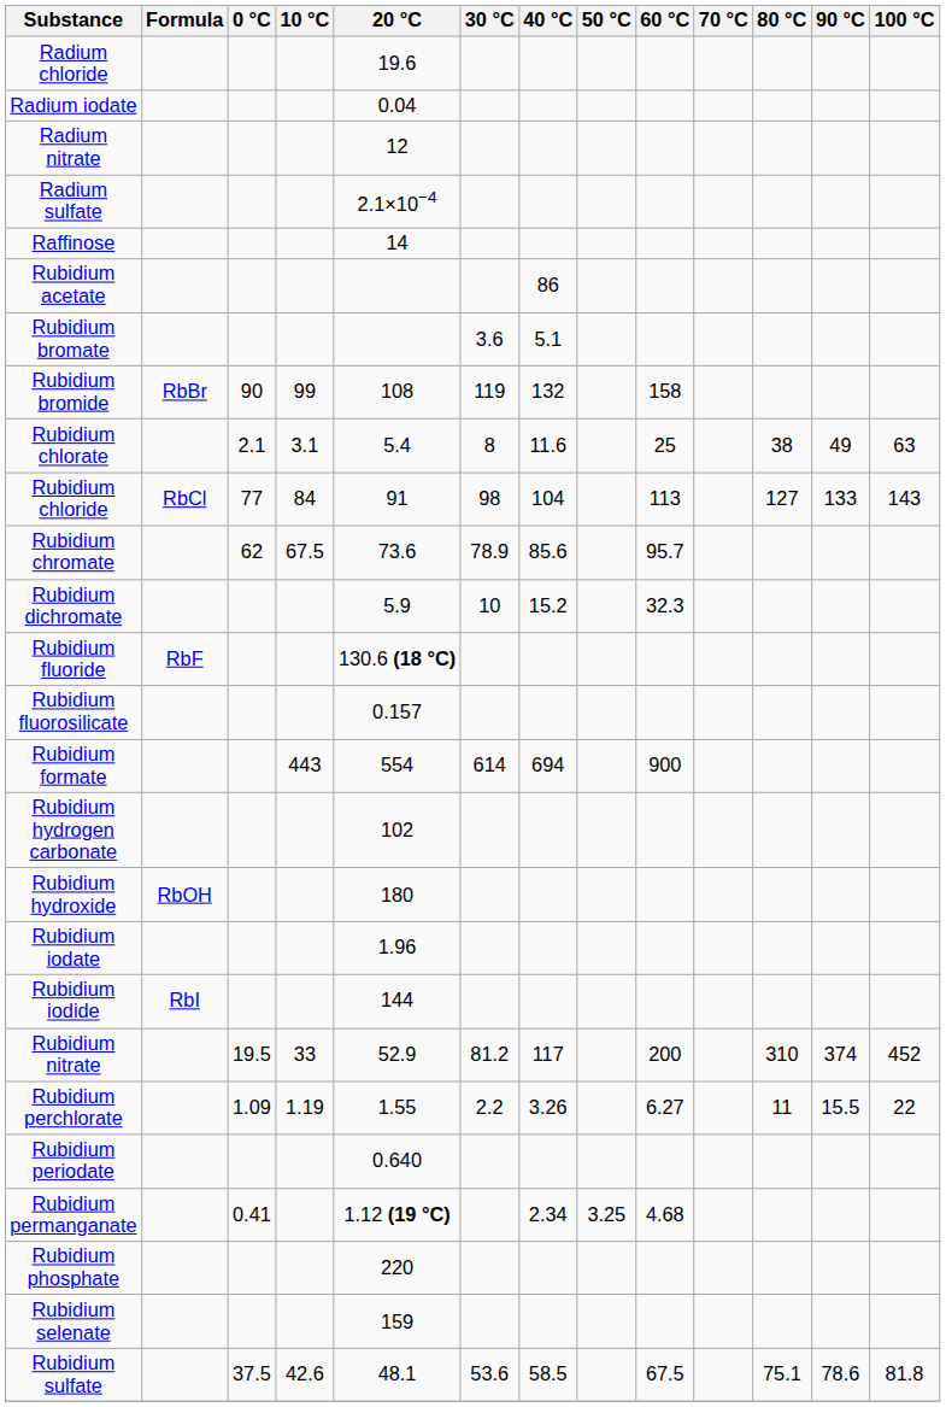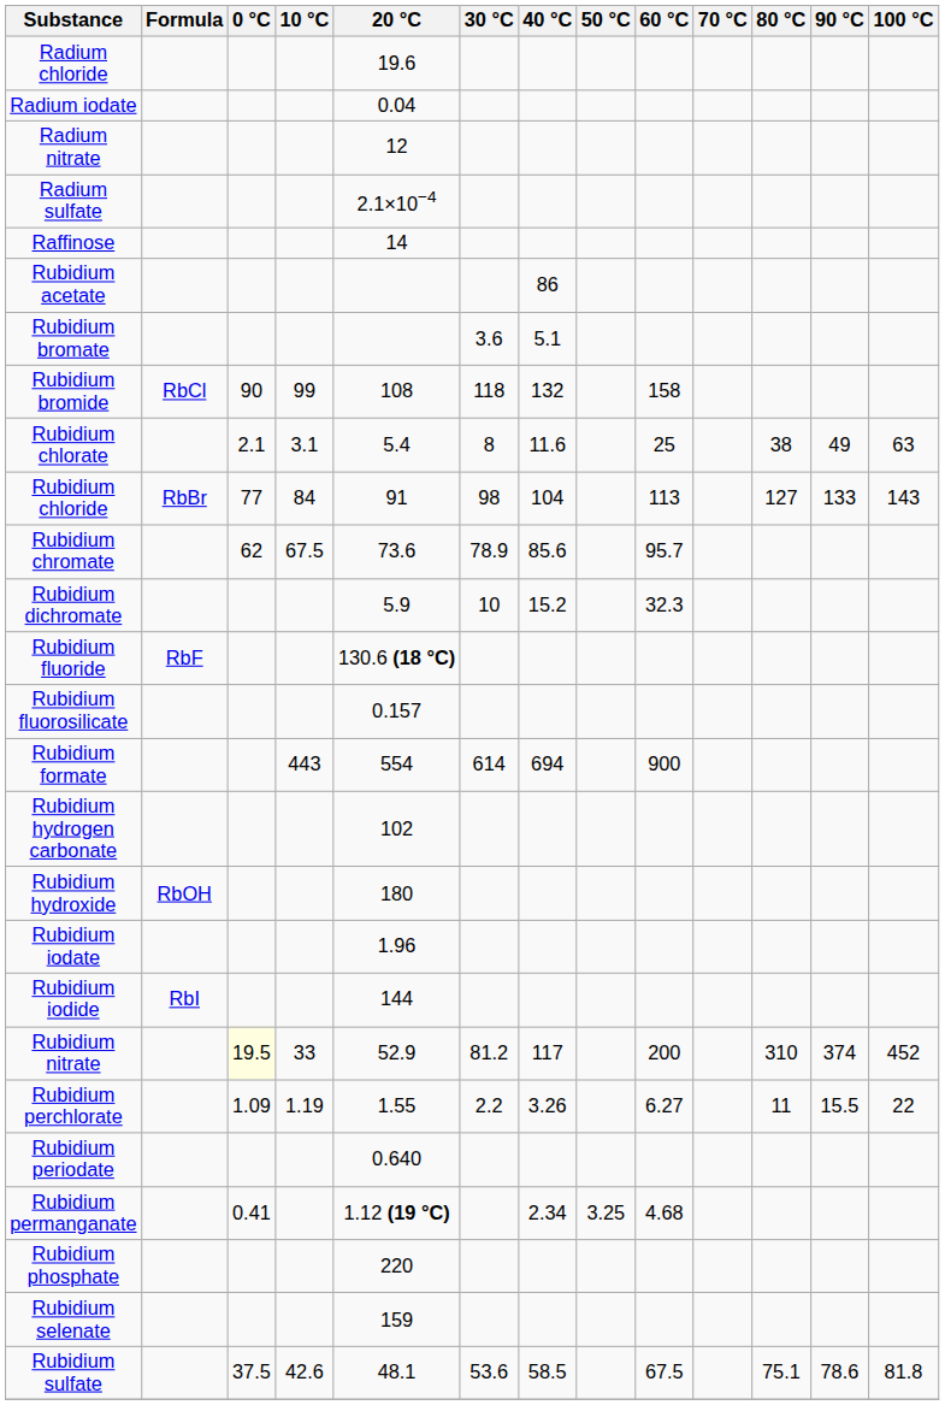Rubidium bromide | Formula: RbBr -> RbCl
Rubidium bromide | 30 °C: 119 -> 118
Rubidium chloride | Formula: RbCl -> RbBr
Rubidium nitrate | 0 °C: no background -> lightyellow background
